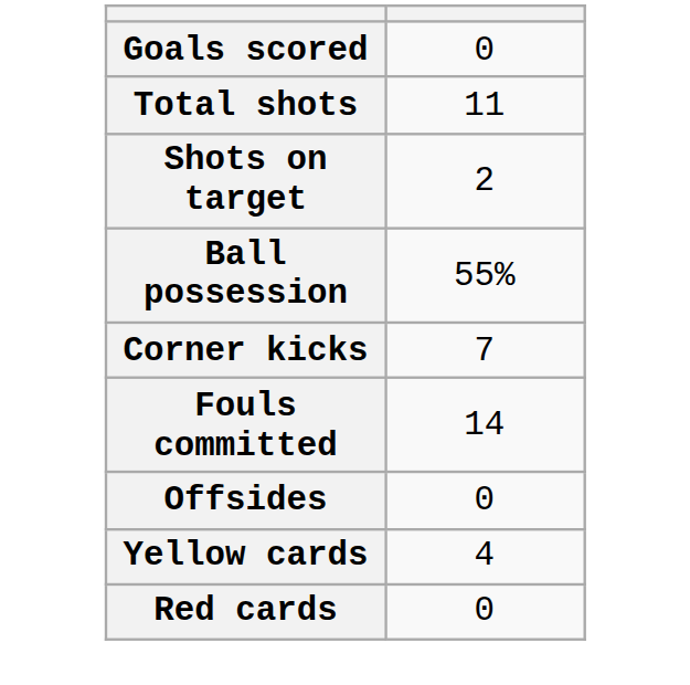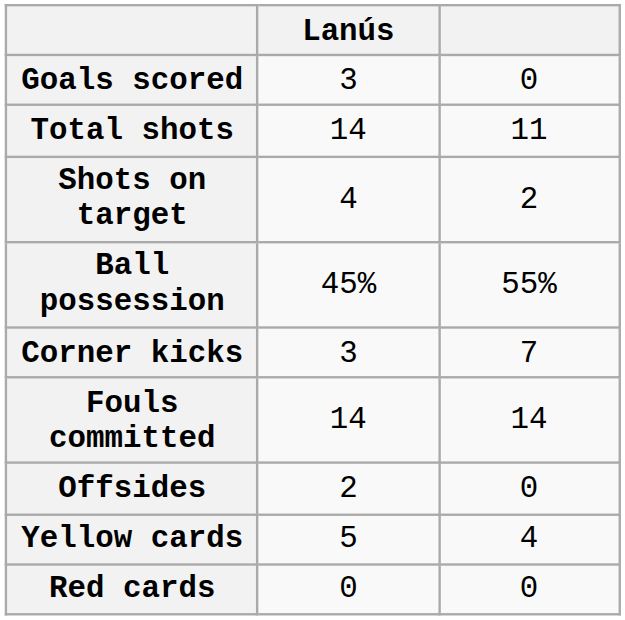+ column: Lanús | 3 | 14 | 4 | 45% | 3 | 14 | 2 | 5 | 0
